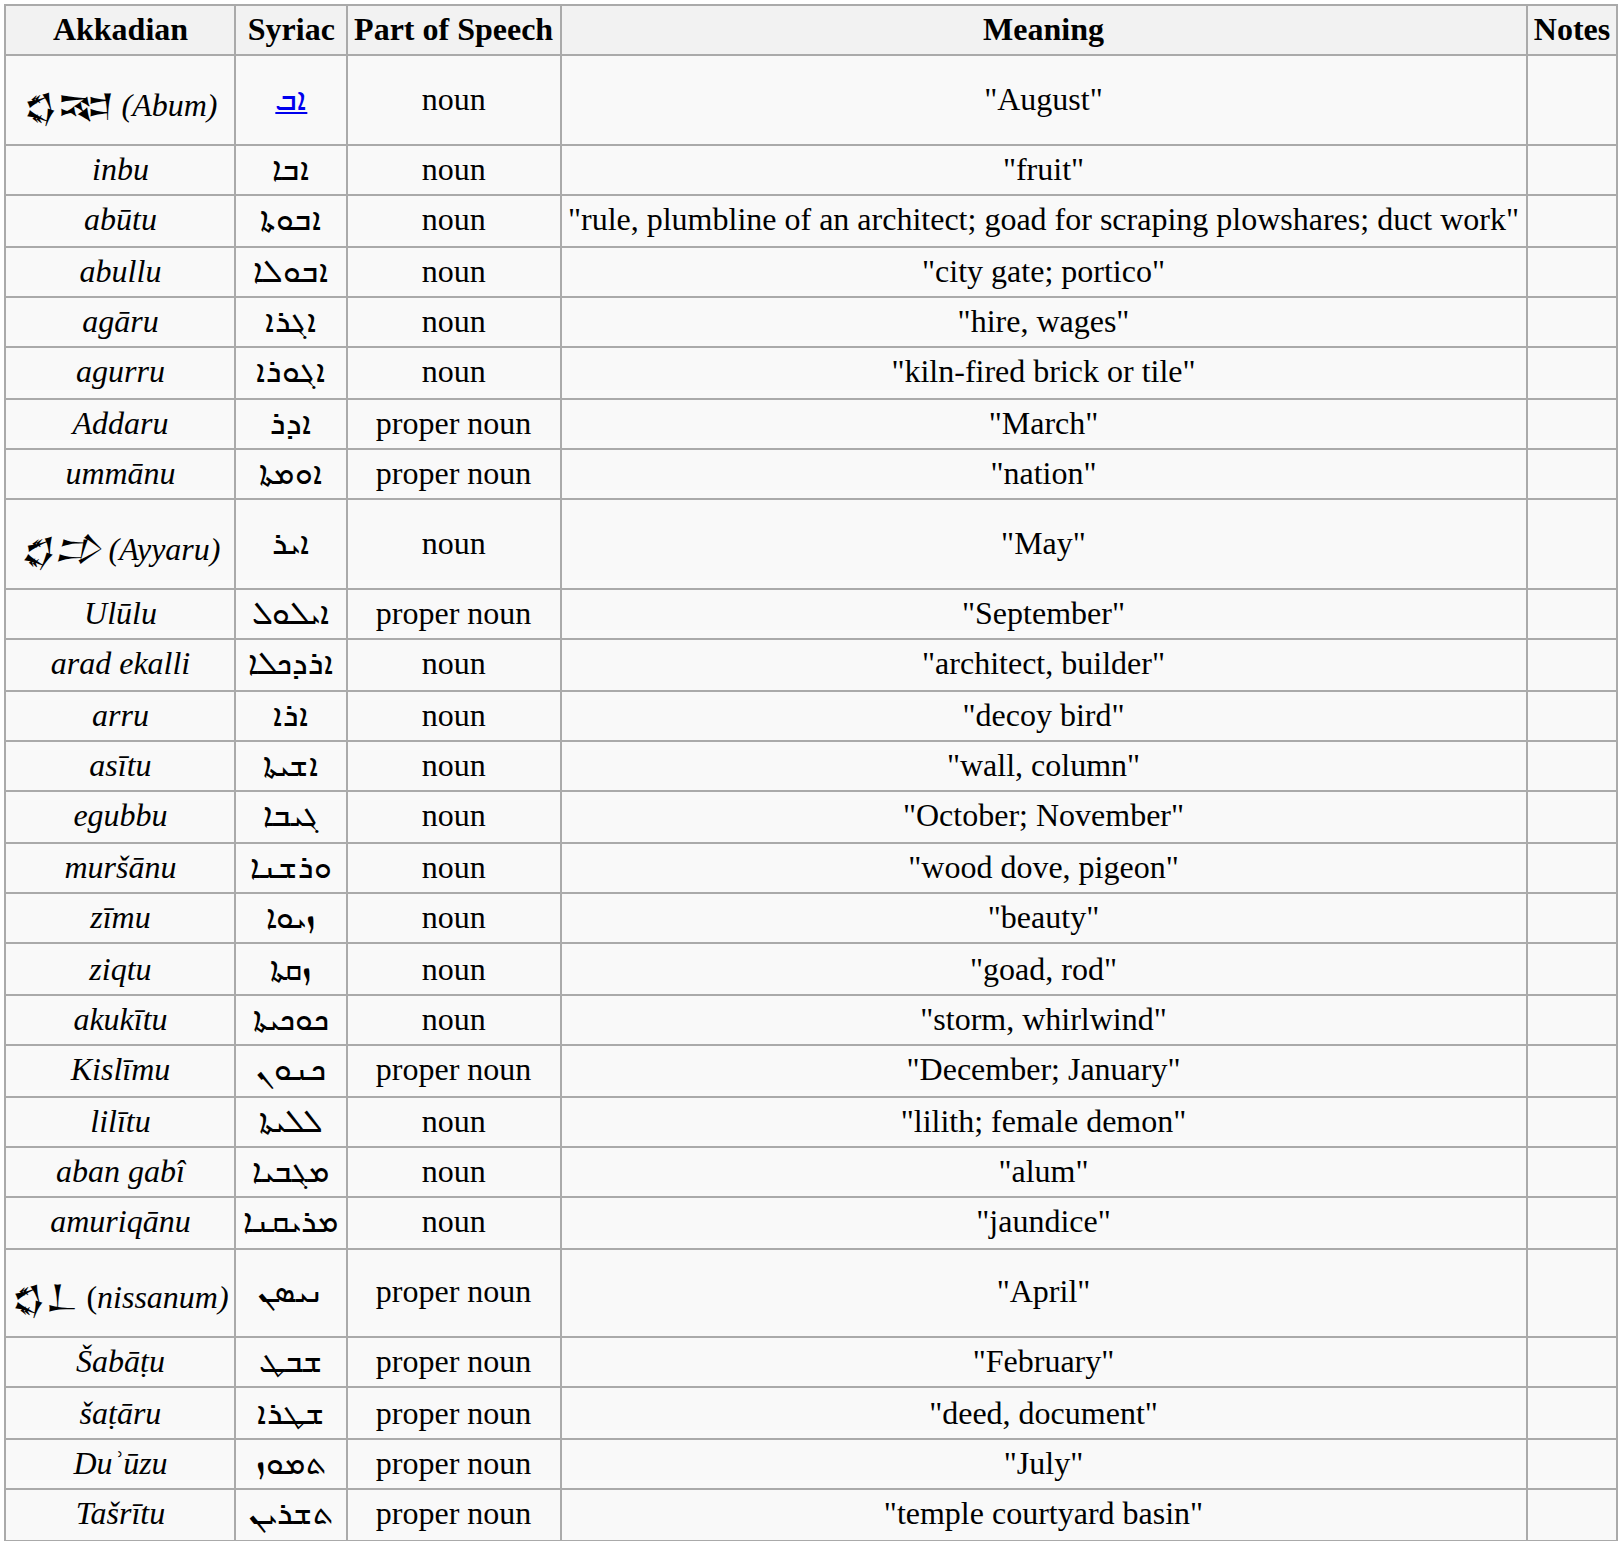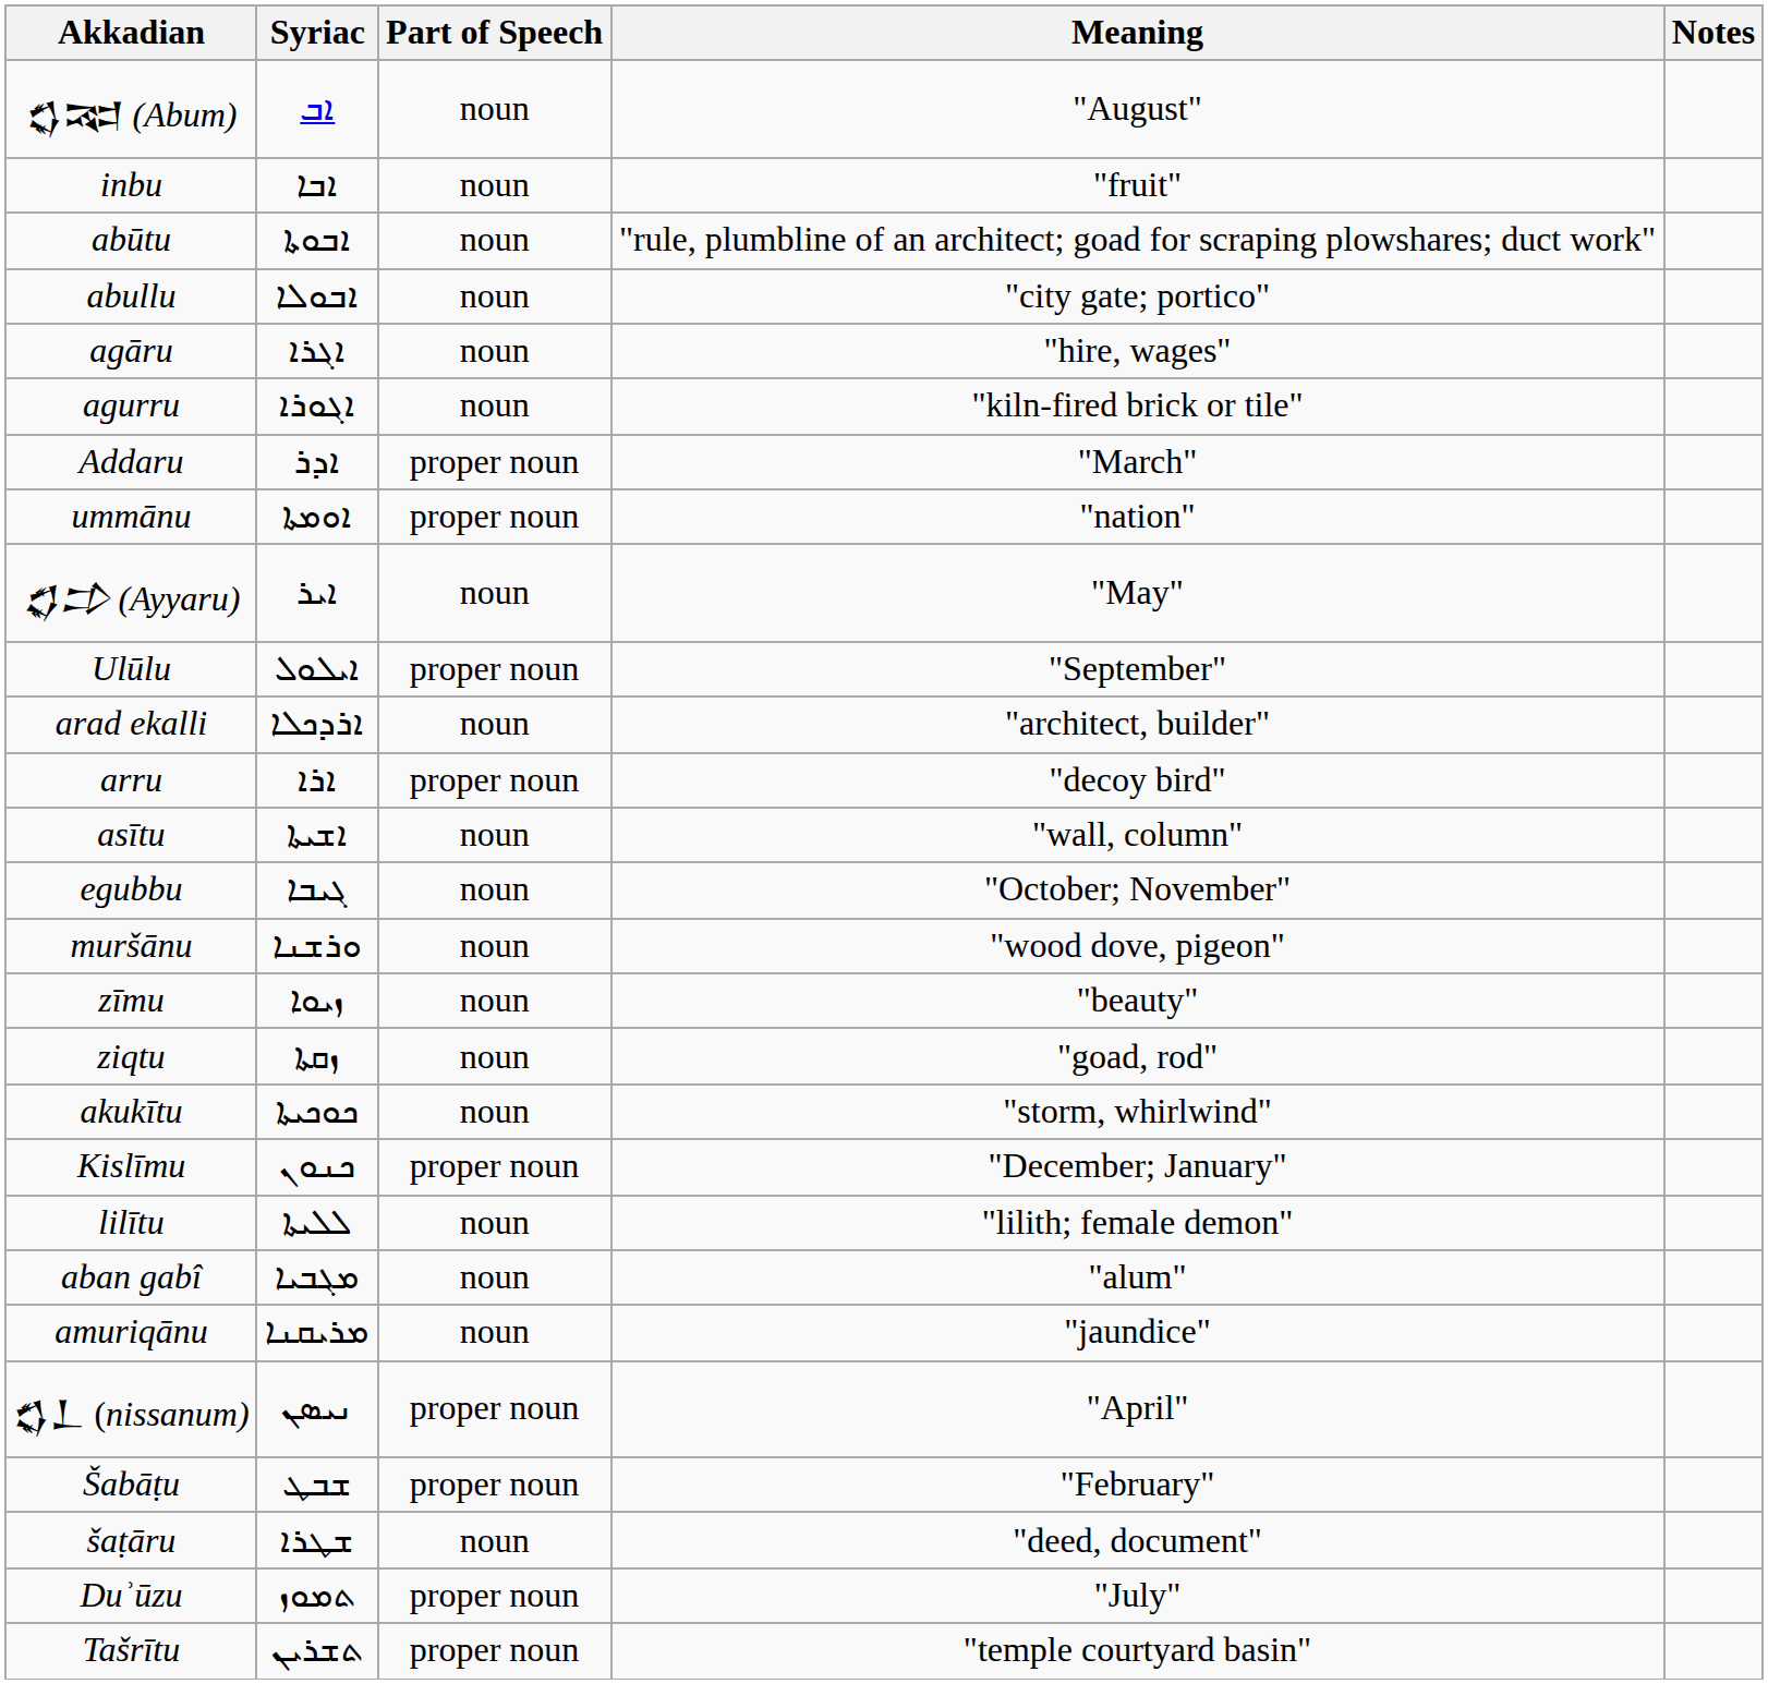arru | Part of Speech: noun -> proper noun
šaṭāru | Part of Speech: proper noun -> noun
